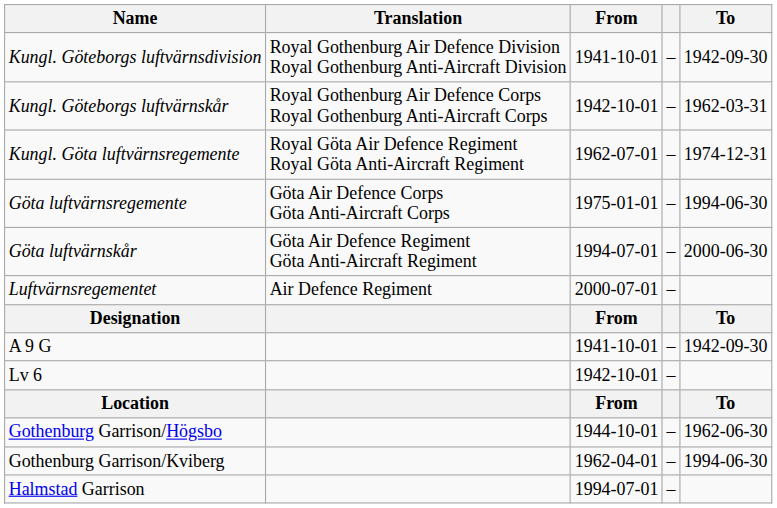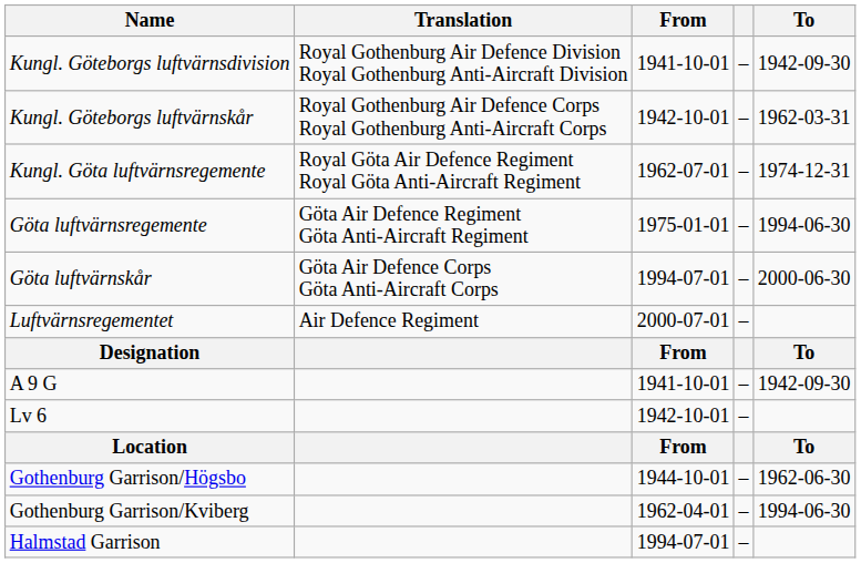Göta luftvärnsregemente | Translation: Göta Air Defence Corps Göta Anti-Aircraft Corps -> Göta Air Defence Regiment Göta Anti-Aircraft Regiment
Göta luftvärnskår | Translation: Göta Air Defence Regiment Göta Anti-Aircraft Regiment -> Göta Air Defence Corps Göta Anti-Aircraft Corps
